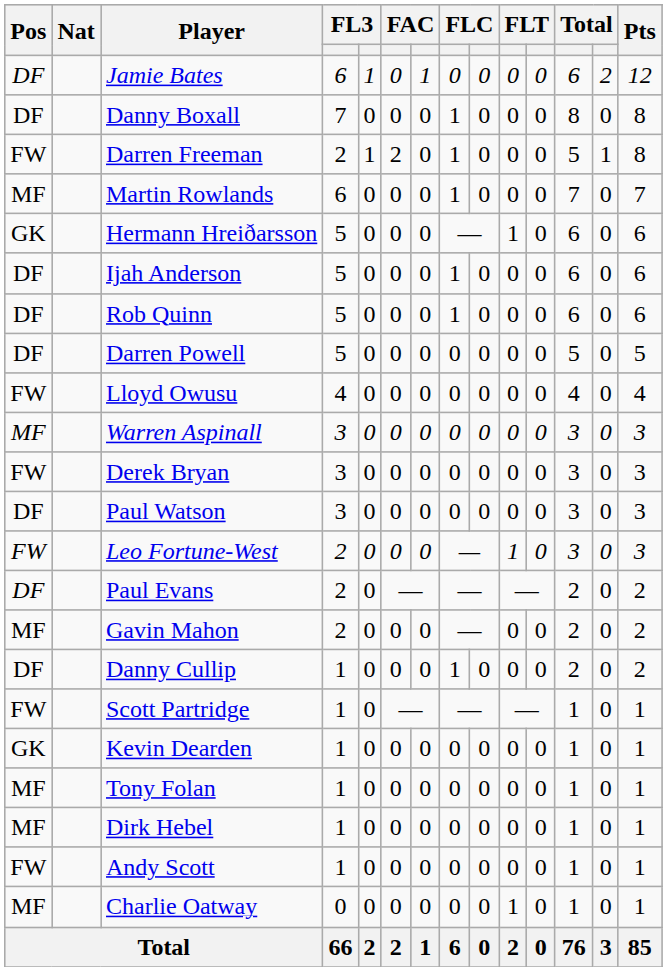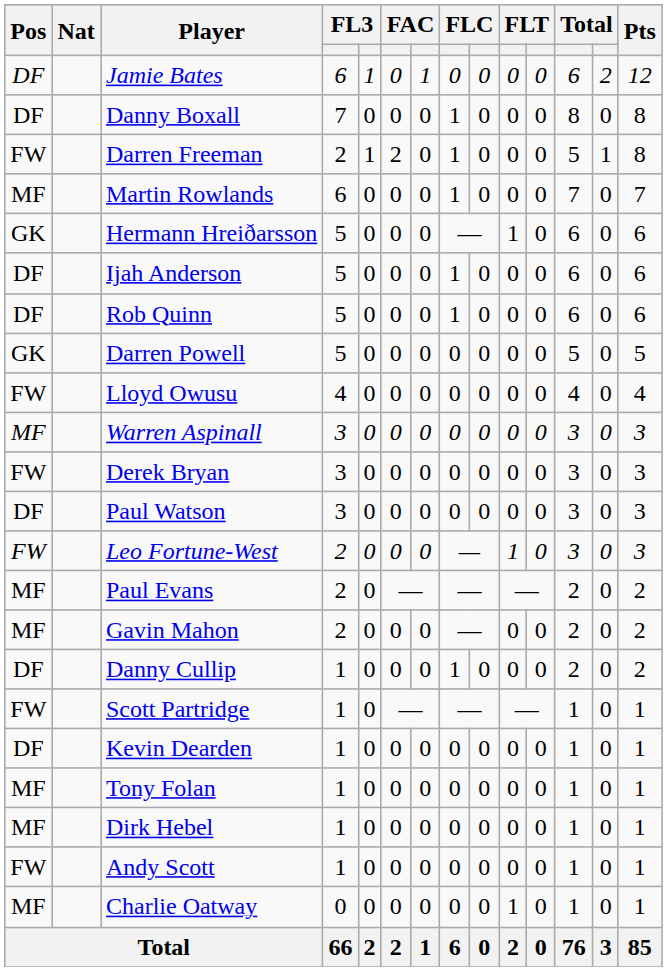Darren Powell | Pos: DF -> GK
Paul Evans | Pos: DF -> MF
Kevin Dearden | Pos: GK -> DF
